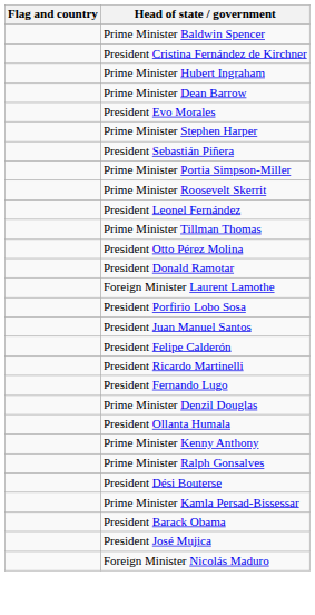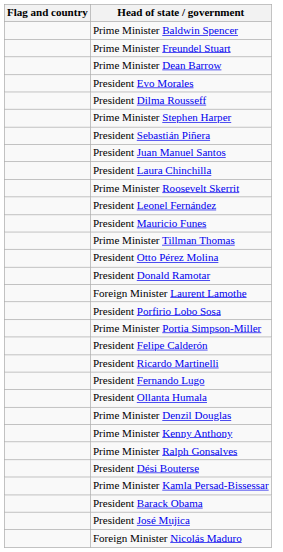- row: President Cristina Fernández de Kirchner
- row: Prime Minister Hubert Ingraham
+ row: Prime Minister Freundel Stuart
+ row: President Dilma Rousseff
rows swapped: President Juan Manuel Santos <-> Prime Minister Portia Simpson-Miller
+ row: President Laura Chinchilla
+ row: President Mauricio Funes
rows swapped: President Ollanta Humala <-> Prime Minister Denzil Douglas
